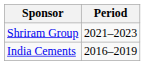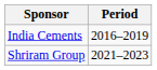rows swapped: India Cements <-> Shriram Group
